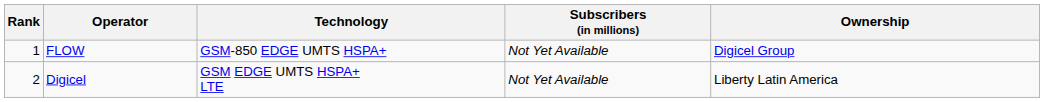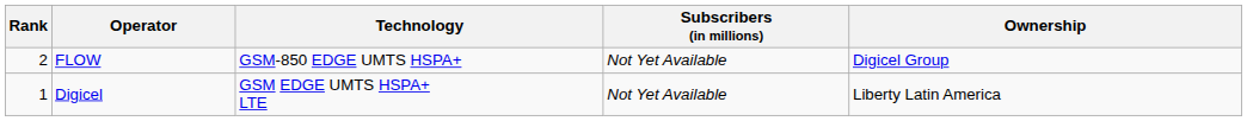FLOW | Rank: 1 -> 2
Digicel | Rank: 2 -> 1
